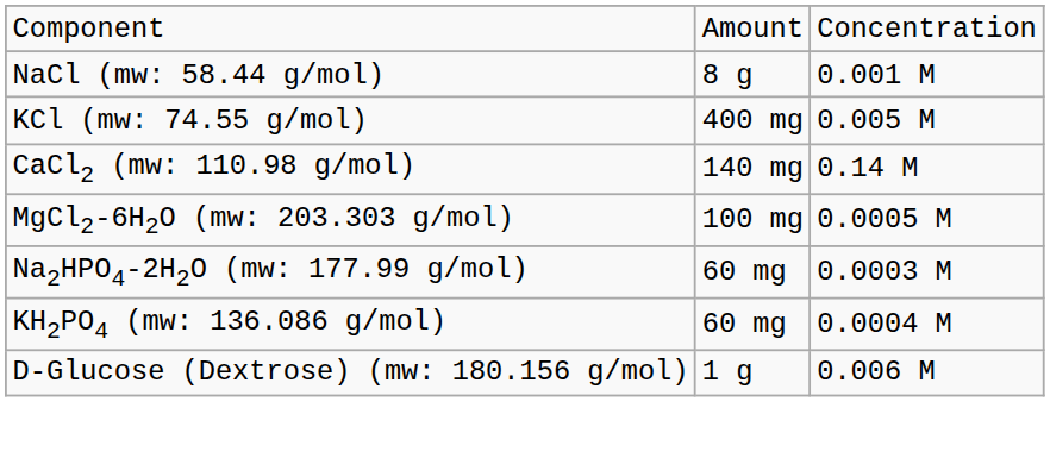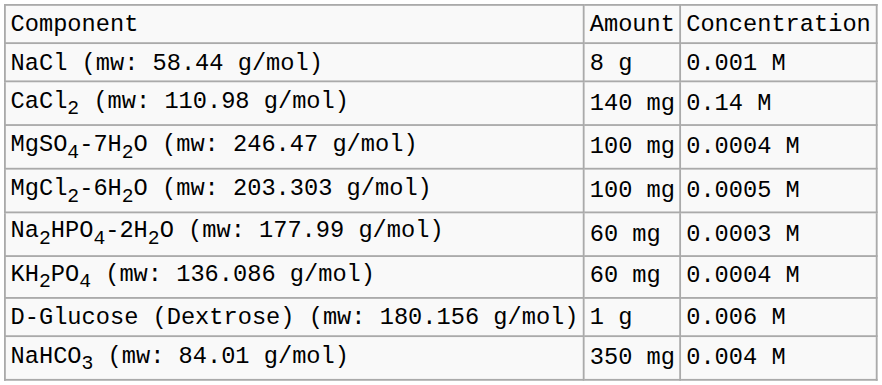- row: KCl (mw: 74.55 g/mol) | 400 mg | 0.005 M
+ row: MgSO4-7H2O (mw: 246.47 g/mol) | 100 mg | 0.0004 M
+ row: NaHCO3 (mw: 84.01 g/mol) | 350 mg | 0.004 M
